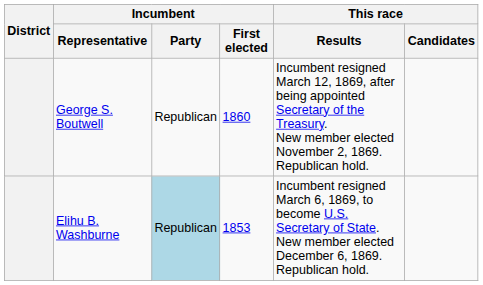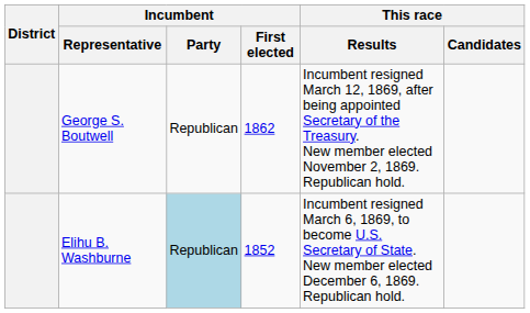George S. Boutwell | Incumbent / First elected: 1860 -> 1862
Elihu B. Washburne | Incumbent / First elected: 1853 -> 1852
